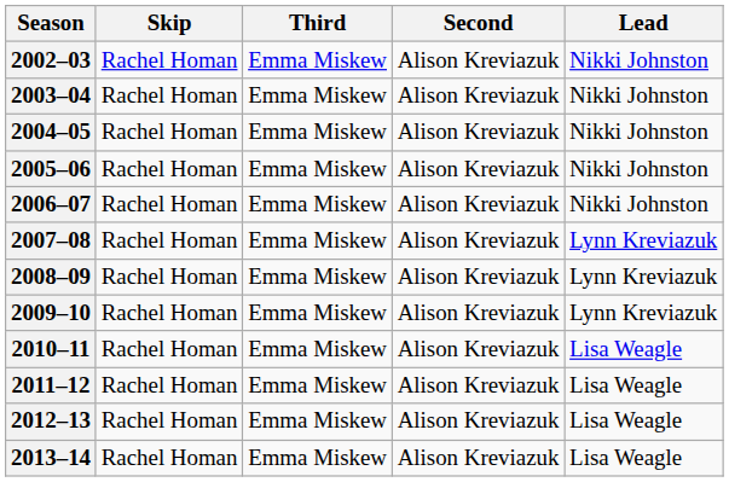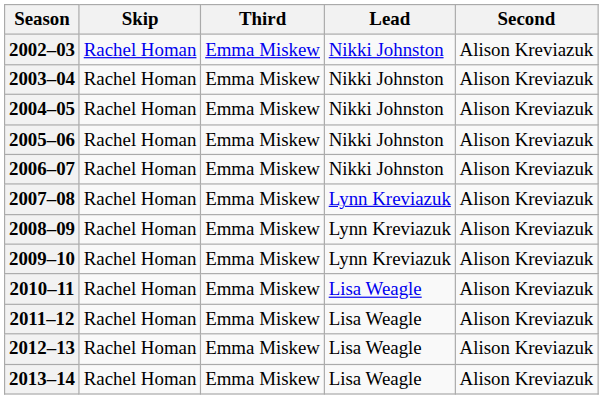columns swapped: Second <-> Lead
